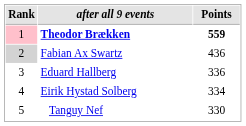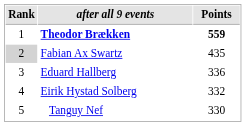Theodor Brækken | Rank: pink background -> no background
Fabian Ax Swartz | Points: 436 -> 435
Eirik Hystad Solberg | Points: 334 -> 332
